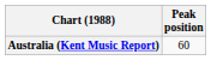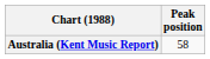Australia (Kent Music Report) | Peak position: 60 -> 58
